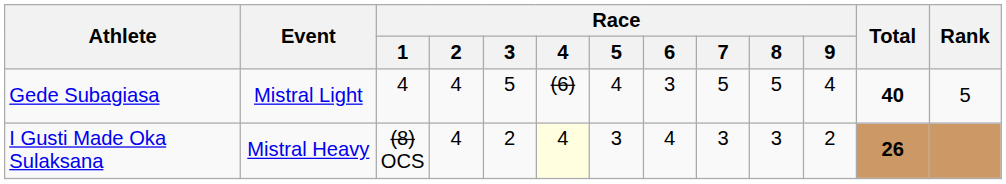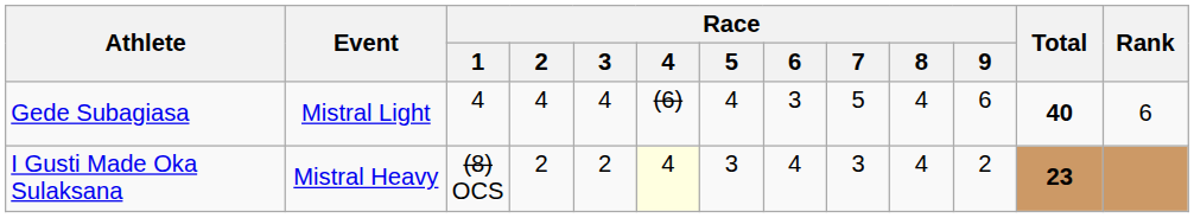Gede Subagiasa | Race / 3: 5 -> 4
Gede Subagiasa | Race / 8: 5 -> 4
Gede Subagiasa | Race / 9: 4 -> 6
Gede Subagiasa | Rank: 5 -> 6
I Gusti Made Oka Sulaksana | Race / 2: 4 -> 2
I Gusti Made Oka Sulaksana | Race / 8: 3 -> 4
I Gusti Made Oka Sulaksana | Total: 26 -> 23
